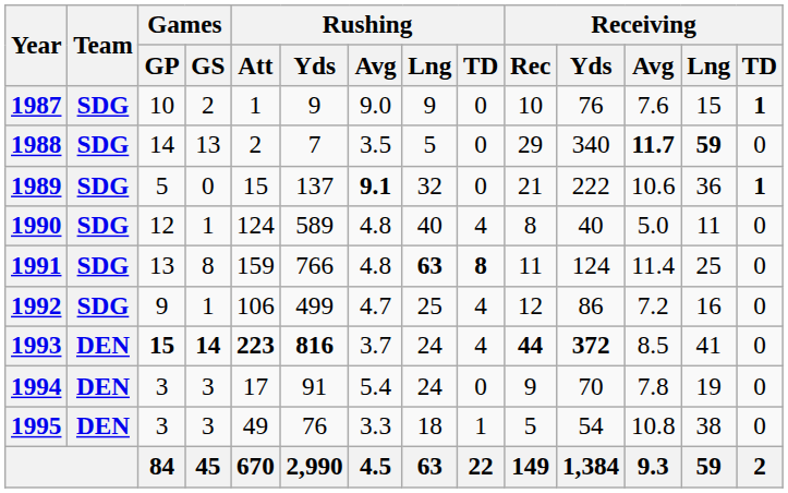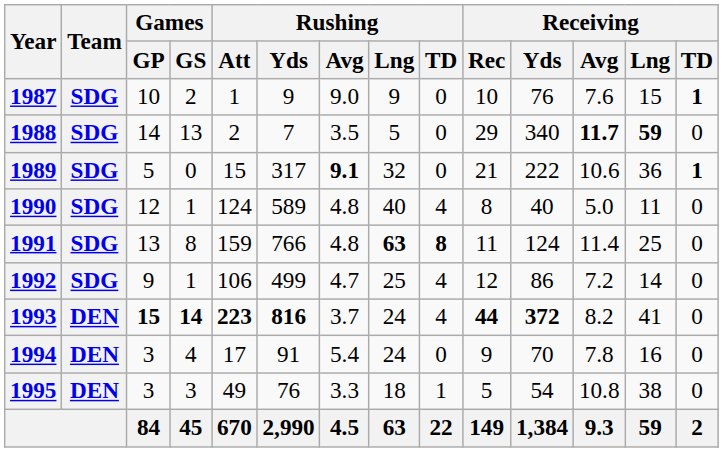1989 | Rushing / Yds: 137 -> 317
1992 | Receiving / Lng: 16 -> 14
1993 | Receiving / Avg: 8.5 -> 8.2
1994 | Games / GS: 3 -> 4
1994 | Receiving / Lng: 19 -> 16
